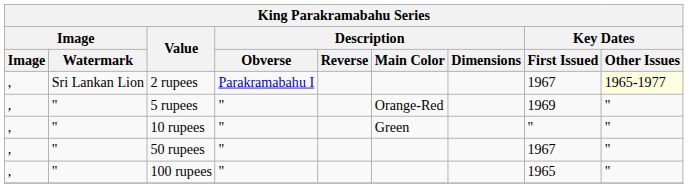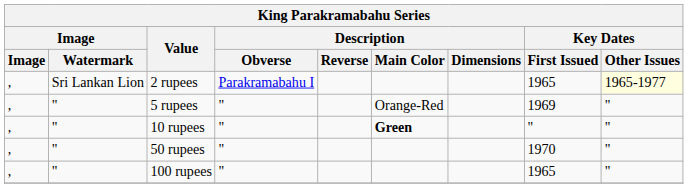2 rupees | Key Dates / First Issued: 1967 -> 1965
10 rupees | Description / Main Color: normal -> bold
50 rupees | Key Dates / First Issued: 1967 -> 1970
